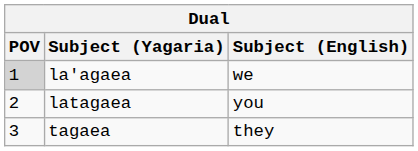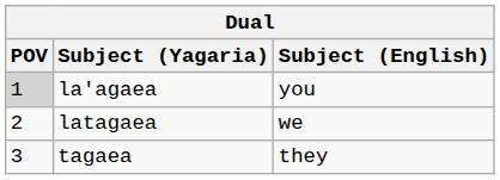la'agaea | Subject (English): we -> you
latagaea | Subject (English): you -> we
